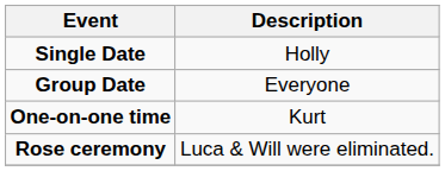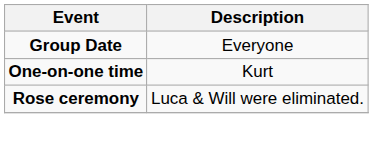- row: Single Date | Holly
